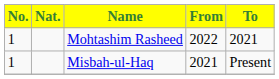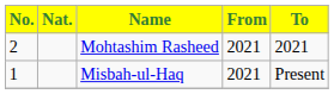Mohtashim Rasheed | No.: 1 -> 2
Mohtashim Rasheed | From: 2022 -> 2021
